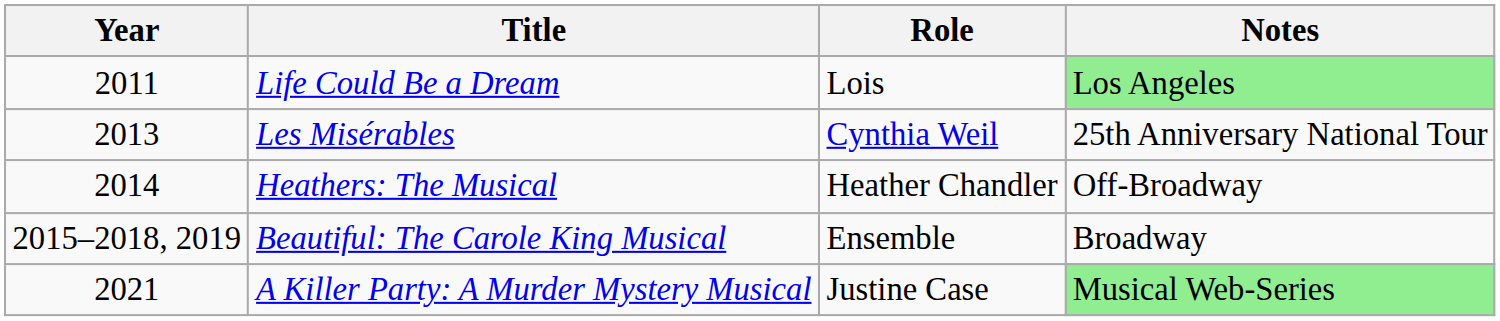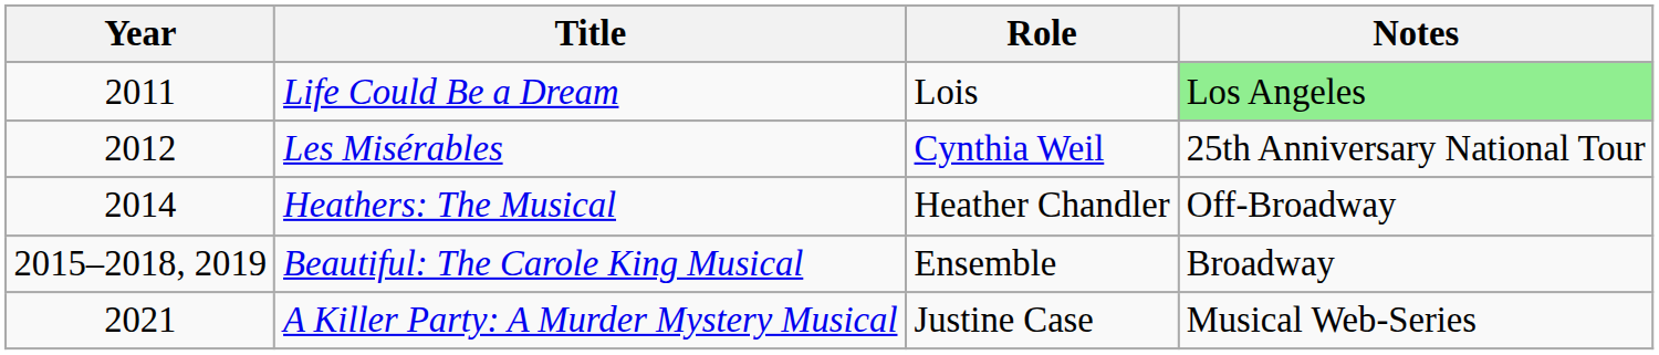Les Misérables | Year: 2013 -> 2012
A Killer Party: A Murder Mystery Musical | Notes: lightgreen background -> no background
